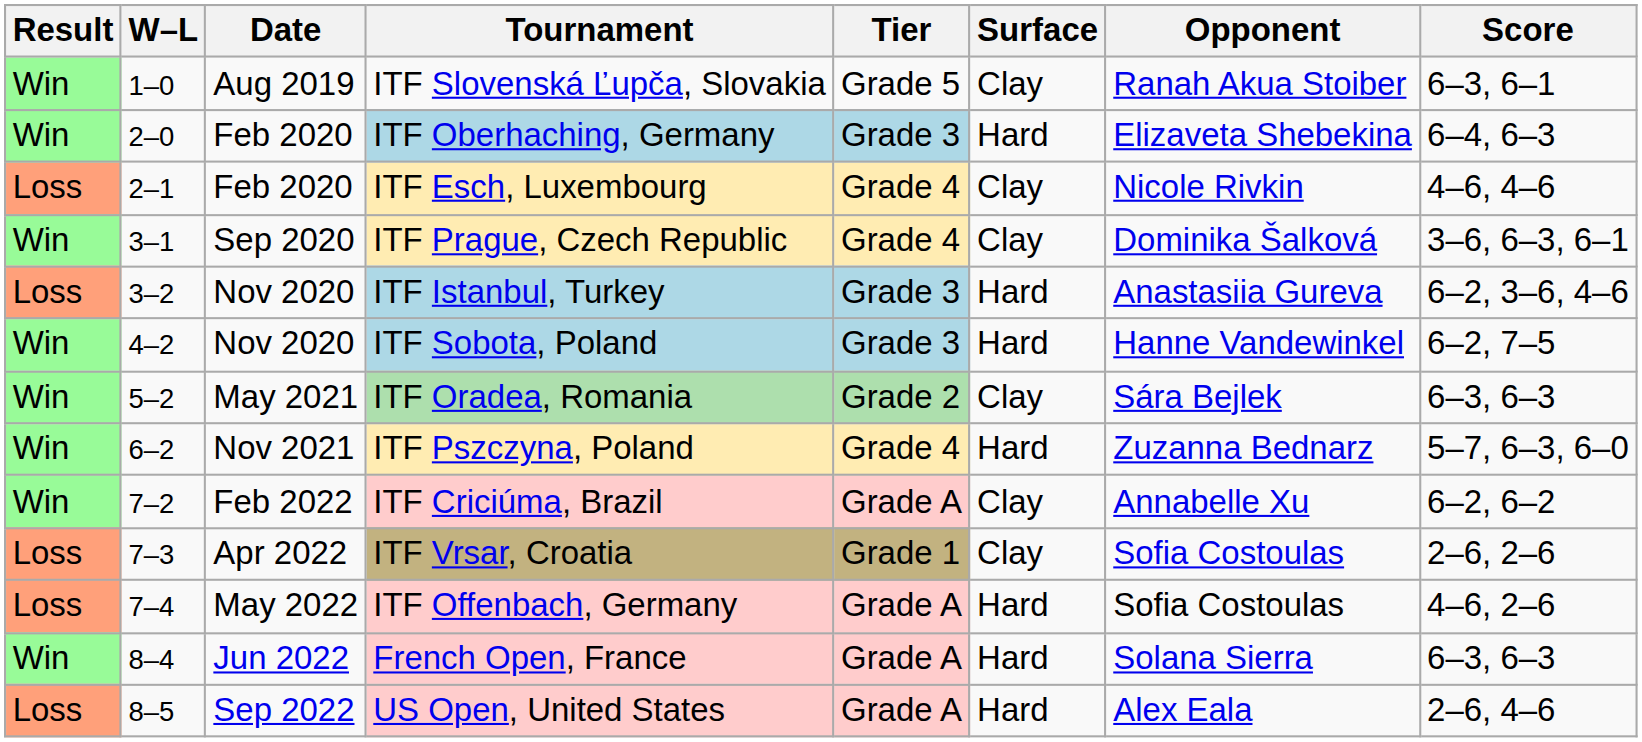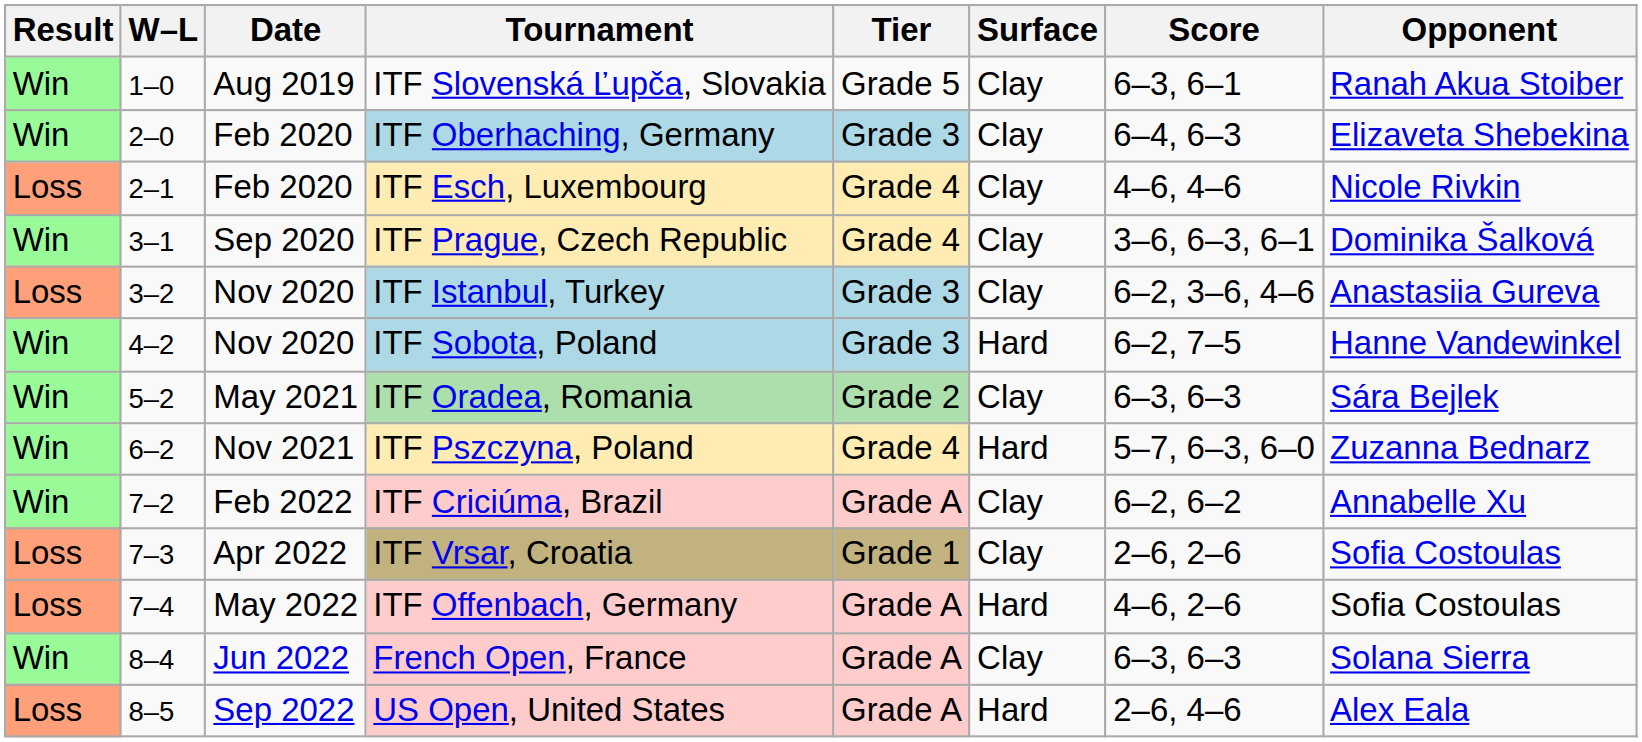columns swapped: Opponent <-> Score
ITF Oberhaching, Germany | Surface: Hard -> Clay
ITF Istanbul, Turkey | Surface: Hard -> Clay
French Open, France | Surface: Hard -> Clay
